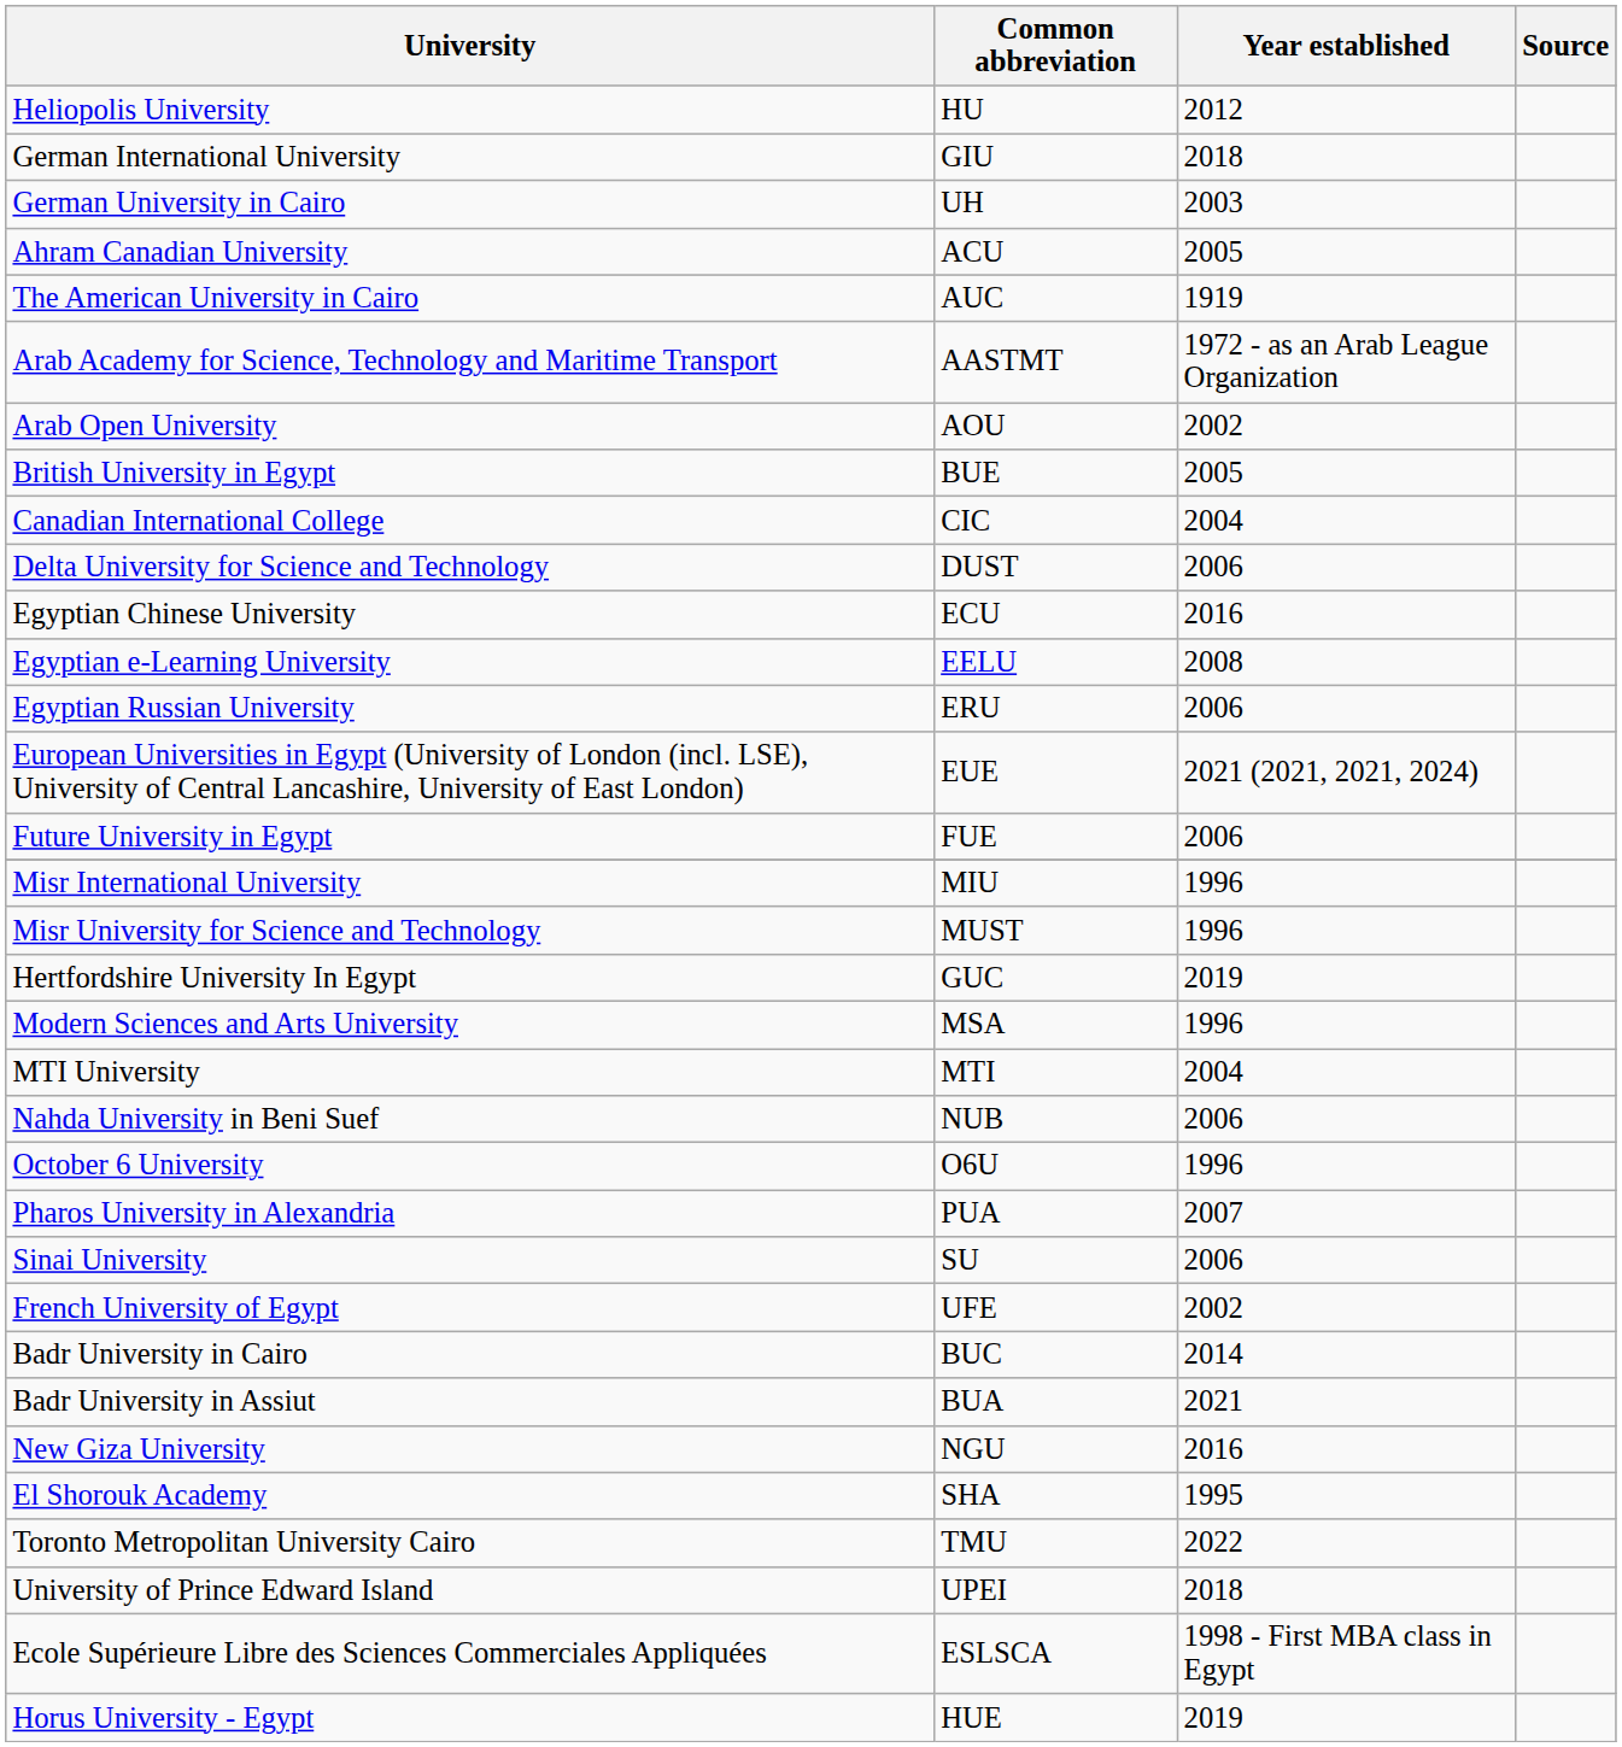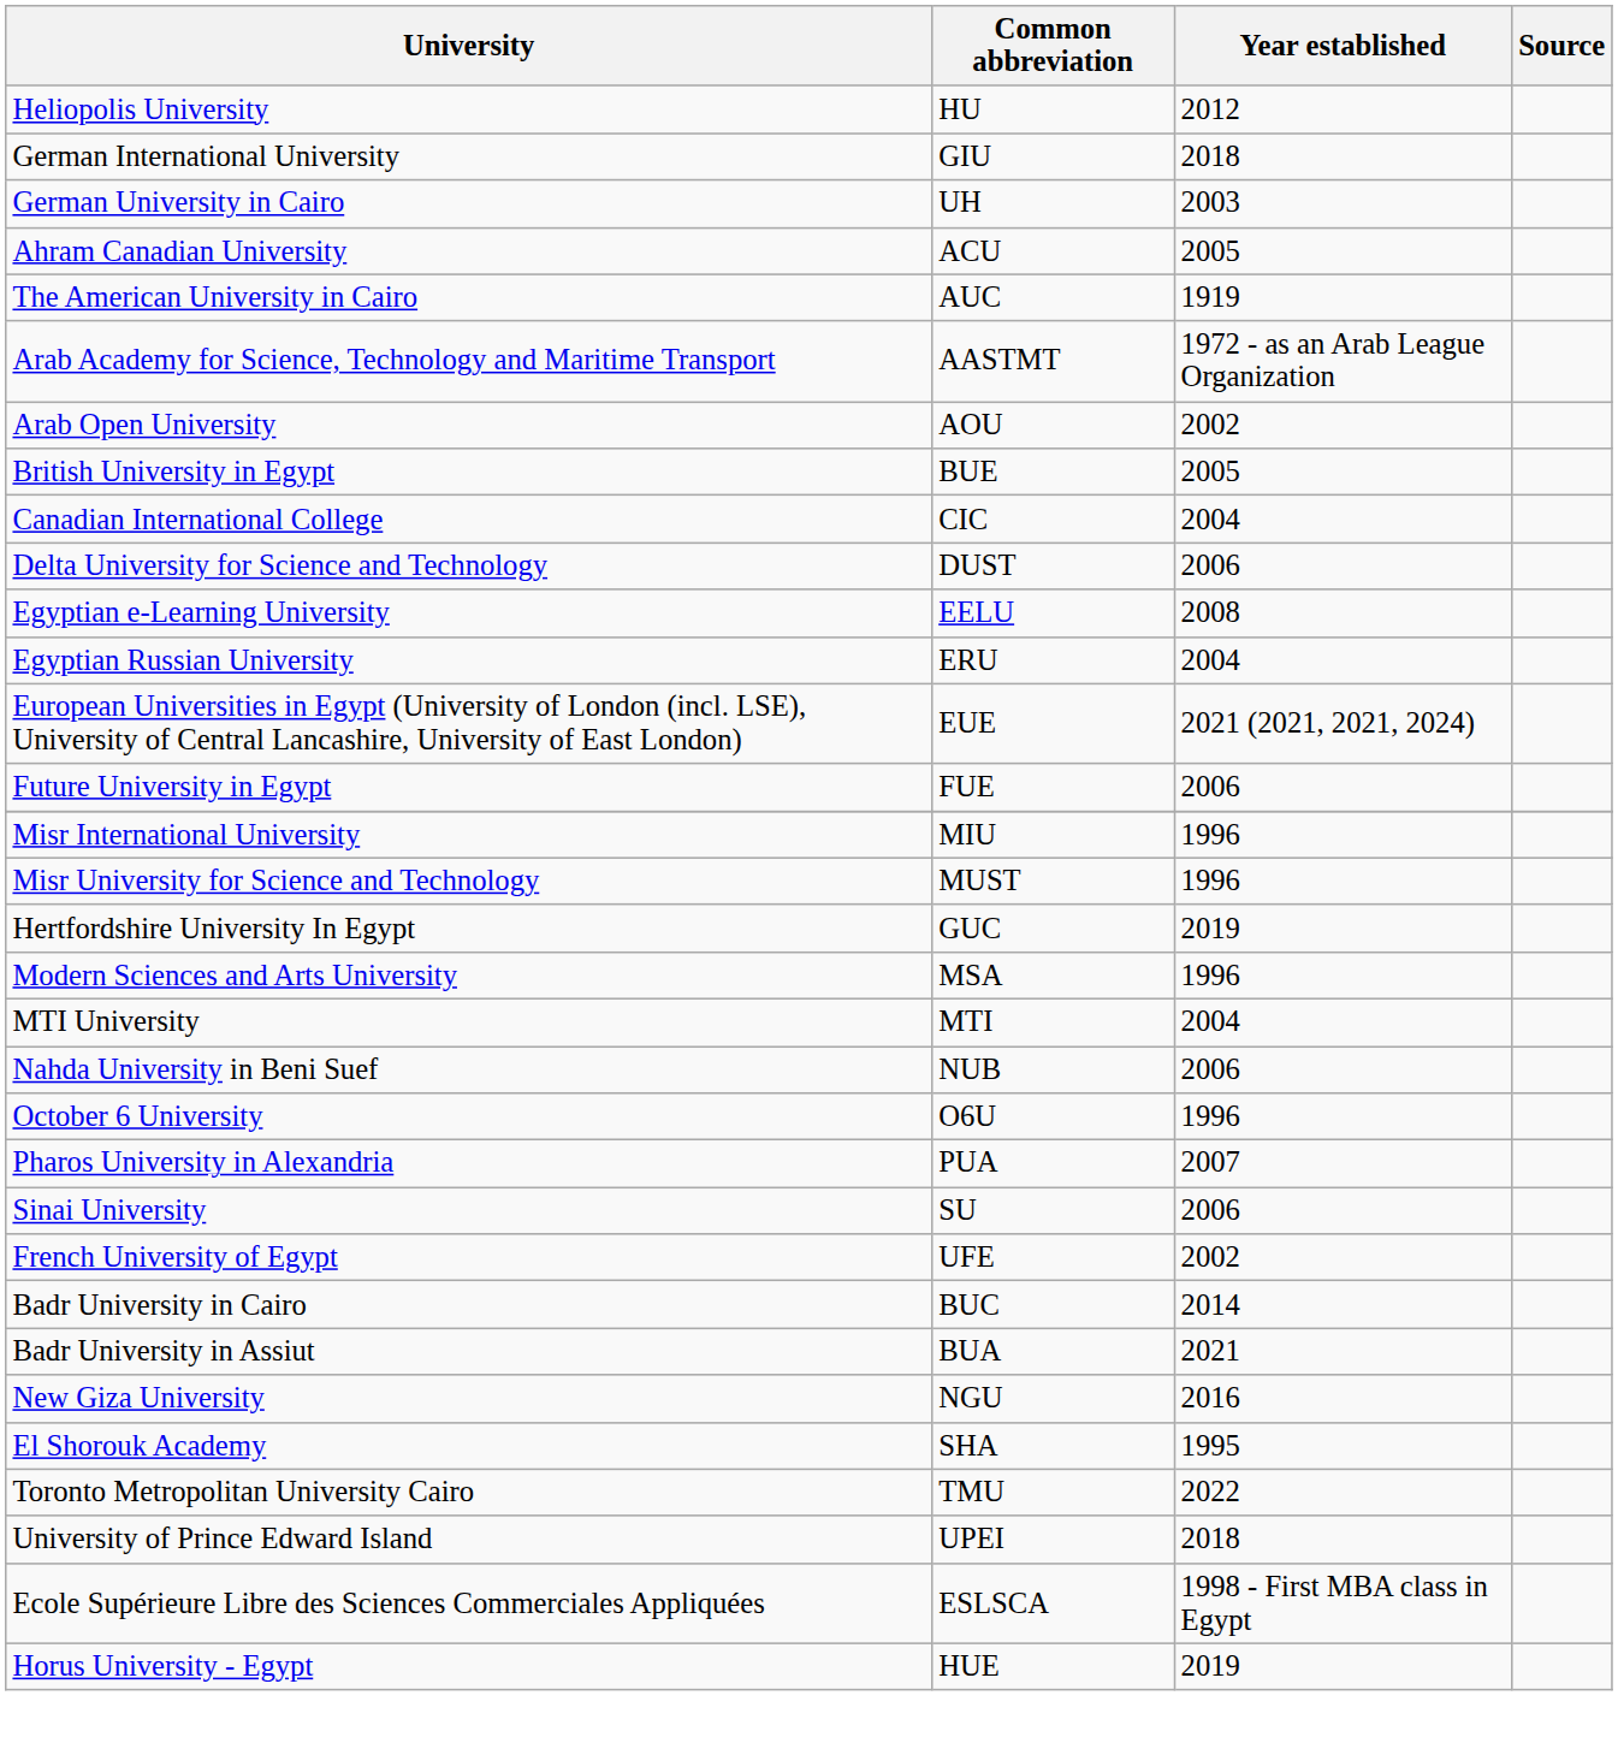- row: Egyptian Chinese University | ECU | 2016
Egyptian Russian University | Year established: 2006 -> 2004
